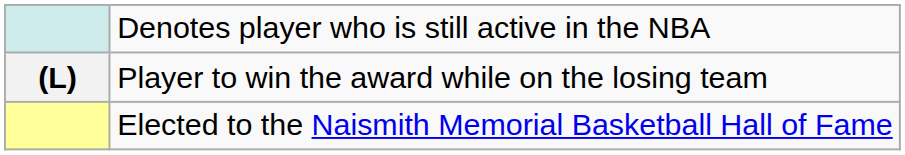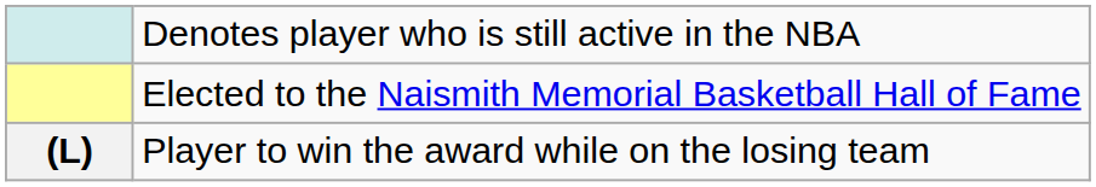rows swapped: Elected to the Naismith Memorial Basketball Hall of Fame <-> Player to win the award while on the losing team
